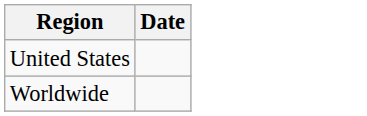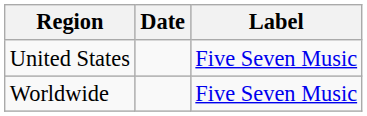+ column: Label | Five Seven Music | Five Seven Music
